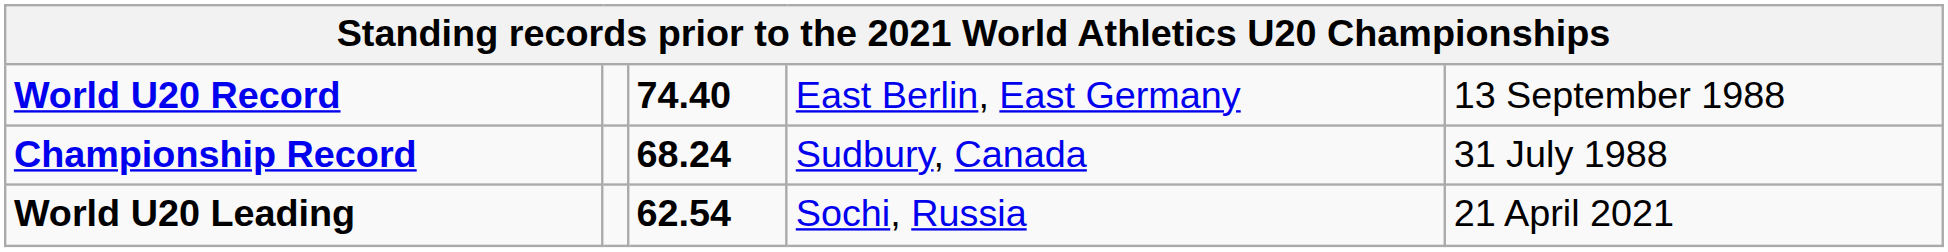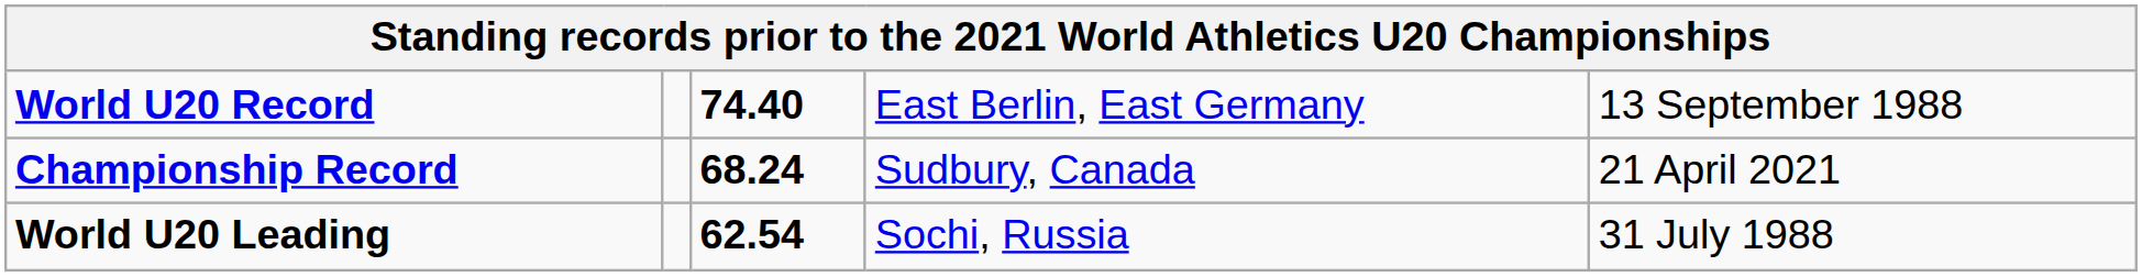Championship Record | column 5: 31 July 1988 -> 21 April 2021
World U20 Leading | column 5: 21 April 2021 -> 31 July 1988
